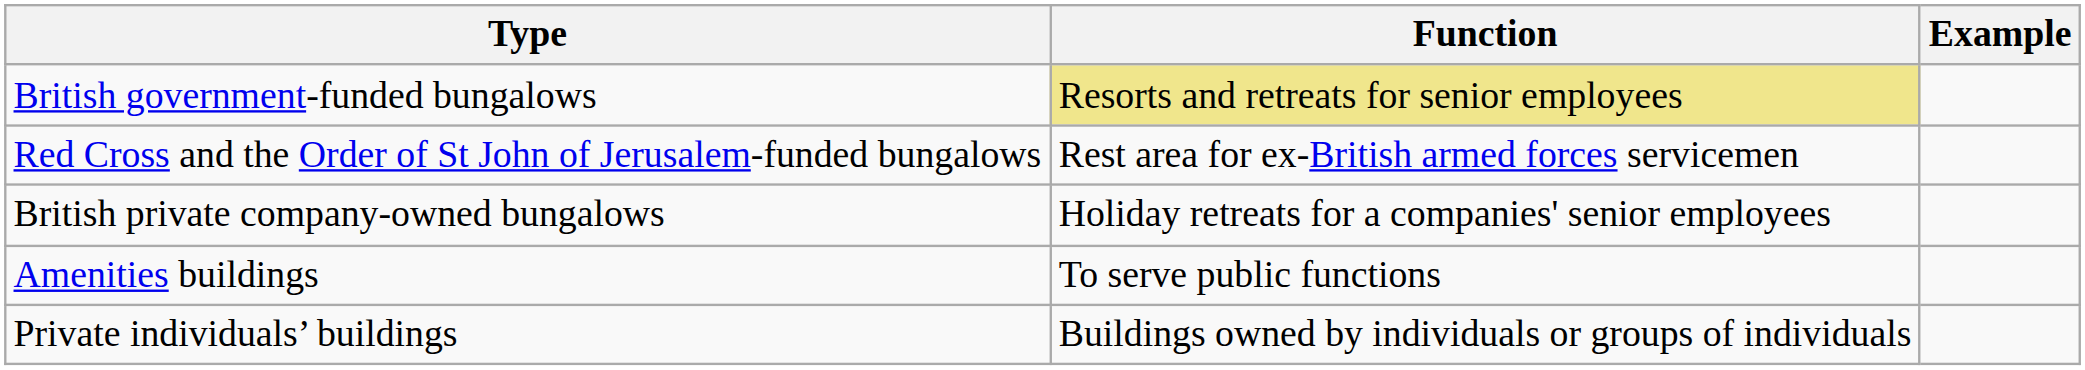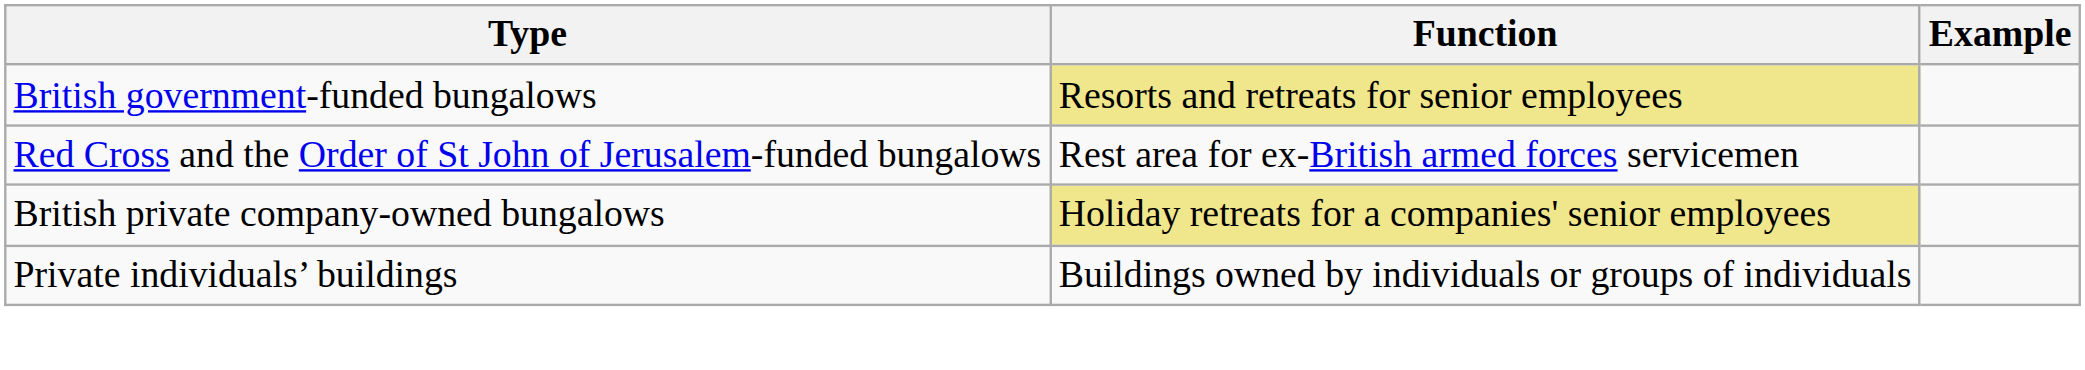British private company-owned bungalows | Function: no background -> khaki background
- row: Amenities buildings | To serve public functions
